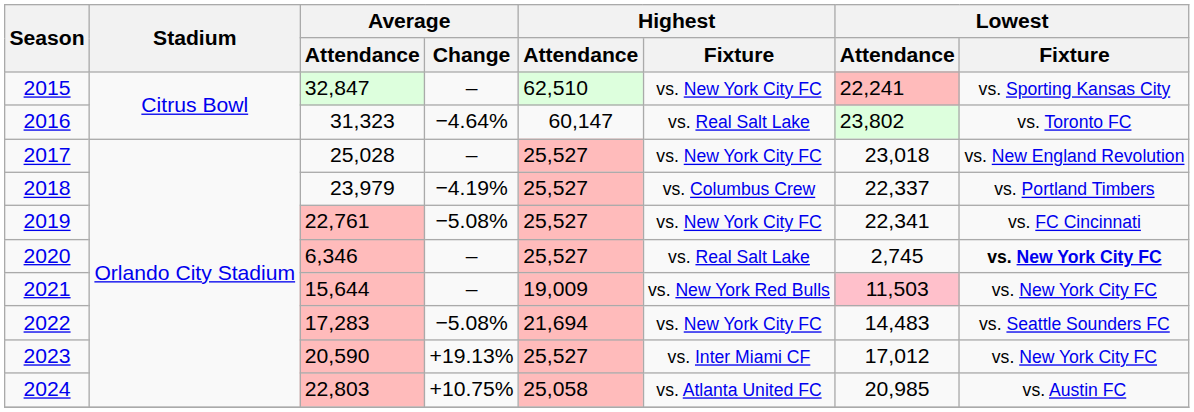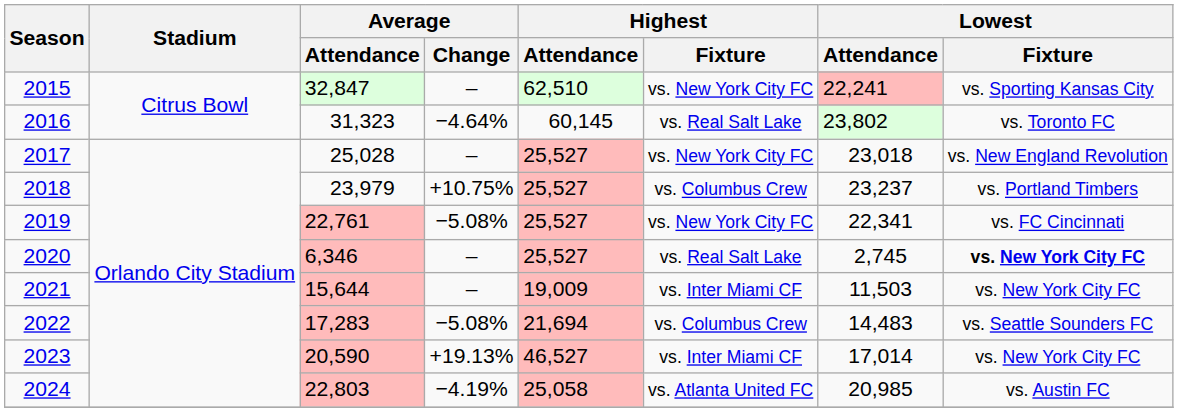2016 | Highest / Attendance: 60,147 -> 60,145
2018 | Average / Change: −4.19% -> +10.75%
2018 | Lowest / Attendance: 22,337 -> 23,237
2021 | Highest / Fixture: vs. New York Red Bulls -> vs. Inter Miami CF
2021 | Lowest / Attendance: pink background -> no background
2022 | Highest / Fixture: vs. New York City FC -> vs. Columbus Crew
2023 | Highest / Attendance: 25,527 -> 46,527
2023 | Lowest / Attendance: 17,012 -> 17,014
2024 | Average / Change: +10.75% -> −4.19%
